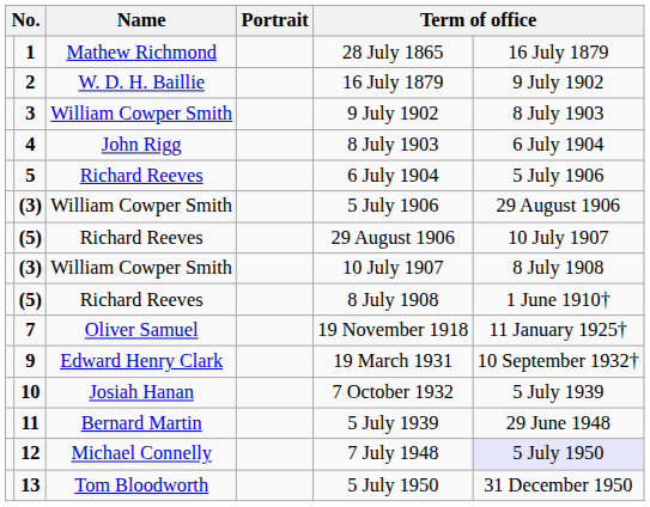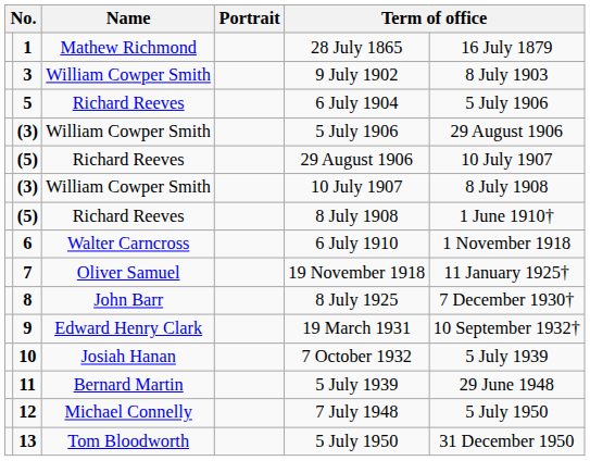- row: 2 | W. D. H. Baillie | 16 July 1879 | 9 July 1902
- row: 4 | John Rigg | 8 July 1903 | 6 July 1904
+ row: 6 | Walter Carncross | 6 July 1910 | 1 November 1918
+ row: 8 | John Barr | 8 July 1925 | 7 December 1930†
12 | column 6: lavender background -> no background
